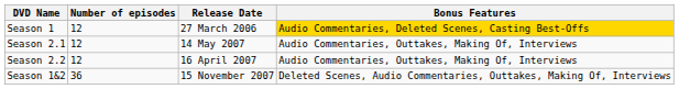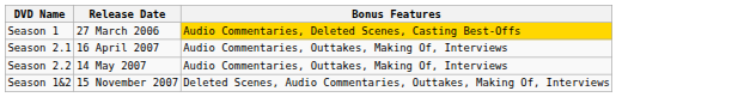- column: Number of episodes | 12 | 12 | 12 | 36
Season 2.1 | Release Date: 14 May 2007 -> 16 April 2007
Season 2.2 | Release Date: 16 April 2007 -> 14 May 2007
